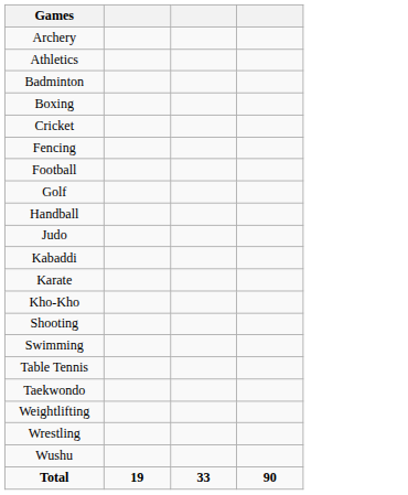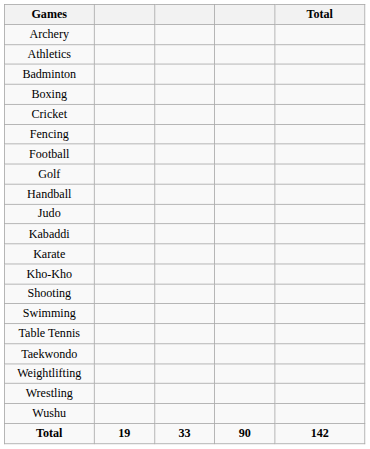+ column: Total | 142
